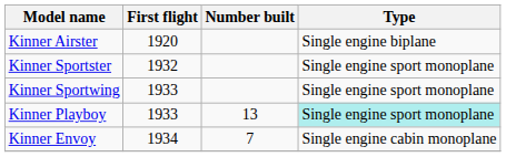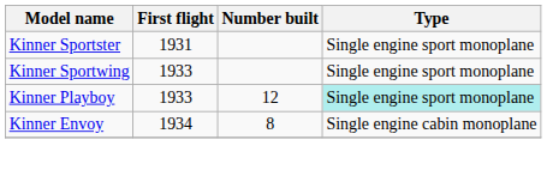- row: Kinner Airster | 1920 | Single engine biplane
Kinner Sportster | First flight: 1932 -> 1931
Kinner Playboy | Number built: 13 -> 12
Kinner Envoy | Number built: 7 -> 8
